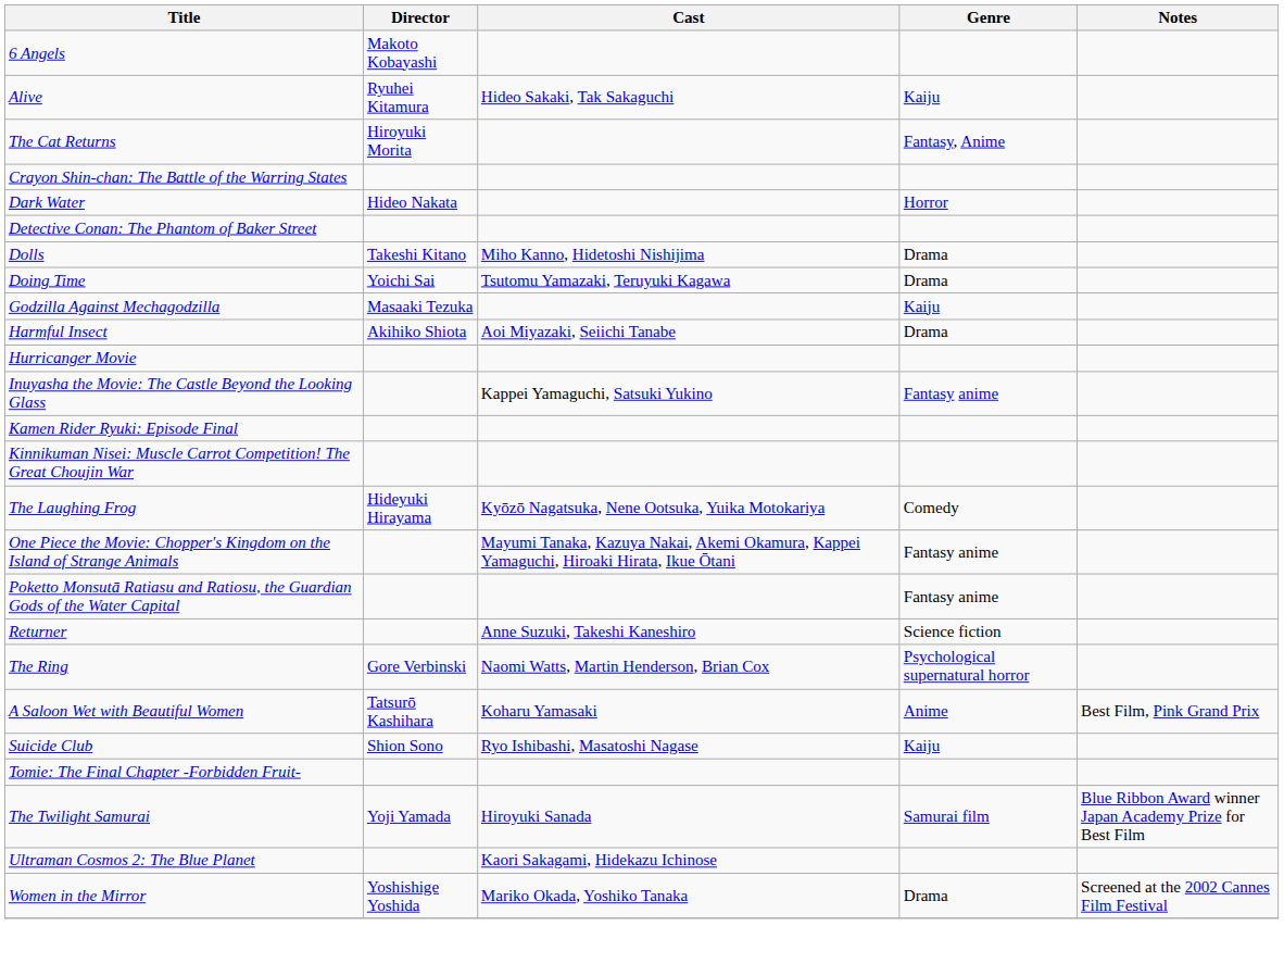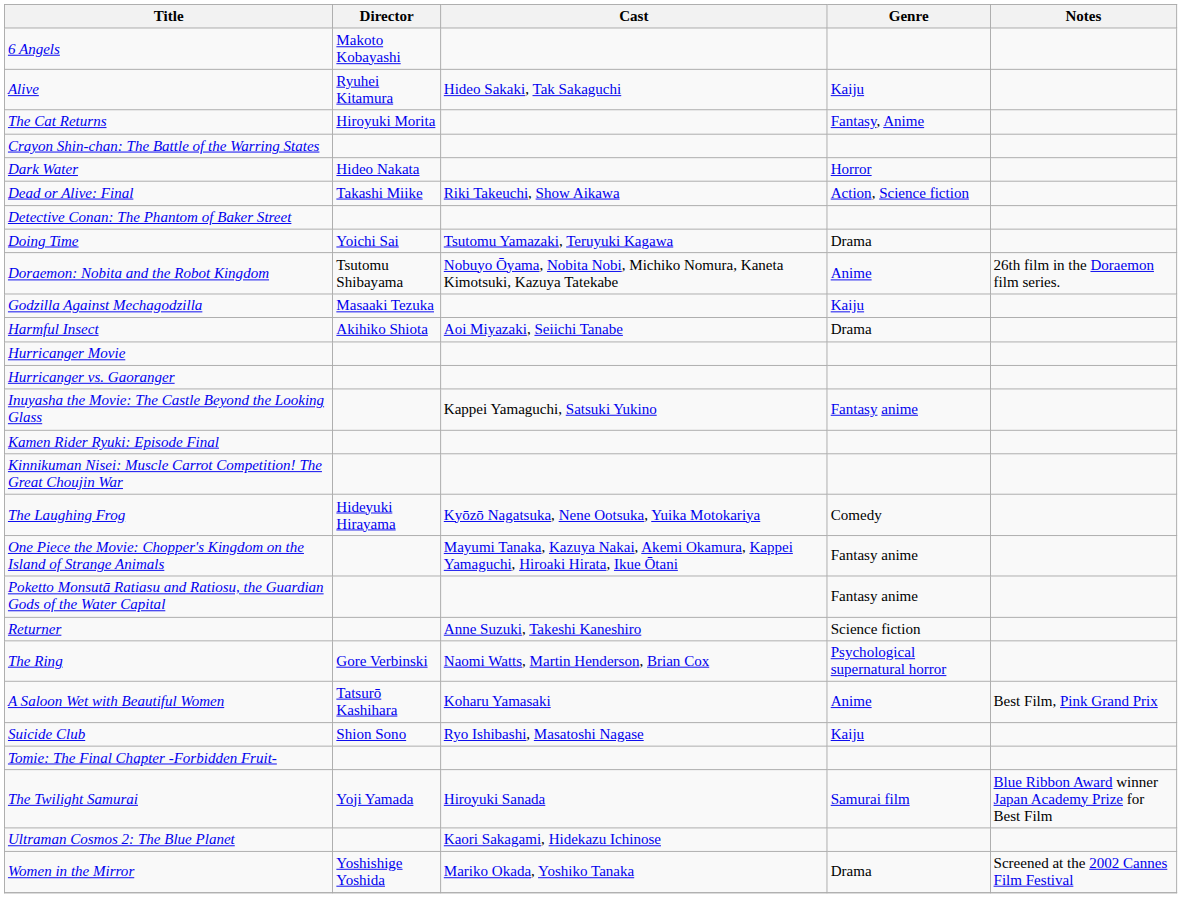+ row: Dead or Alive: Final | Takashi Miike | Riki Takeuchi, Show Aikawa | Action, Science fiction
- row: Dolls | Takeshi Kitano | Miho Kanno, Hidetoshi Nishijima | Drama
+ row: Doraemon: Nobita and the Robot Kingdom | Tsutomu Shibayama | Nobuyo Ōyama, Nobita Nobi, Michiko Nomura, Kaneta Kimotsuki, Kazuya Tatekabe | Anime | 26th film in the Doraemon film series.
+ row: Hurricanger vs. Gaoranger
